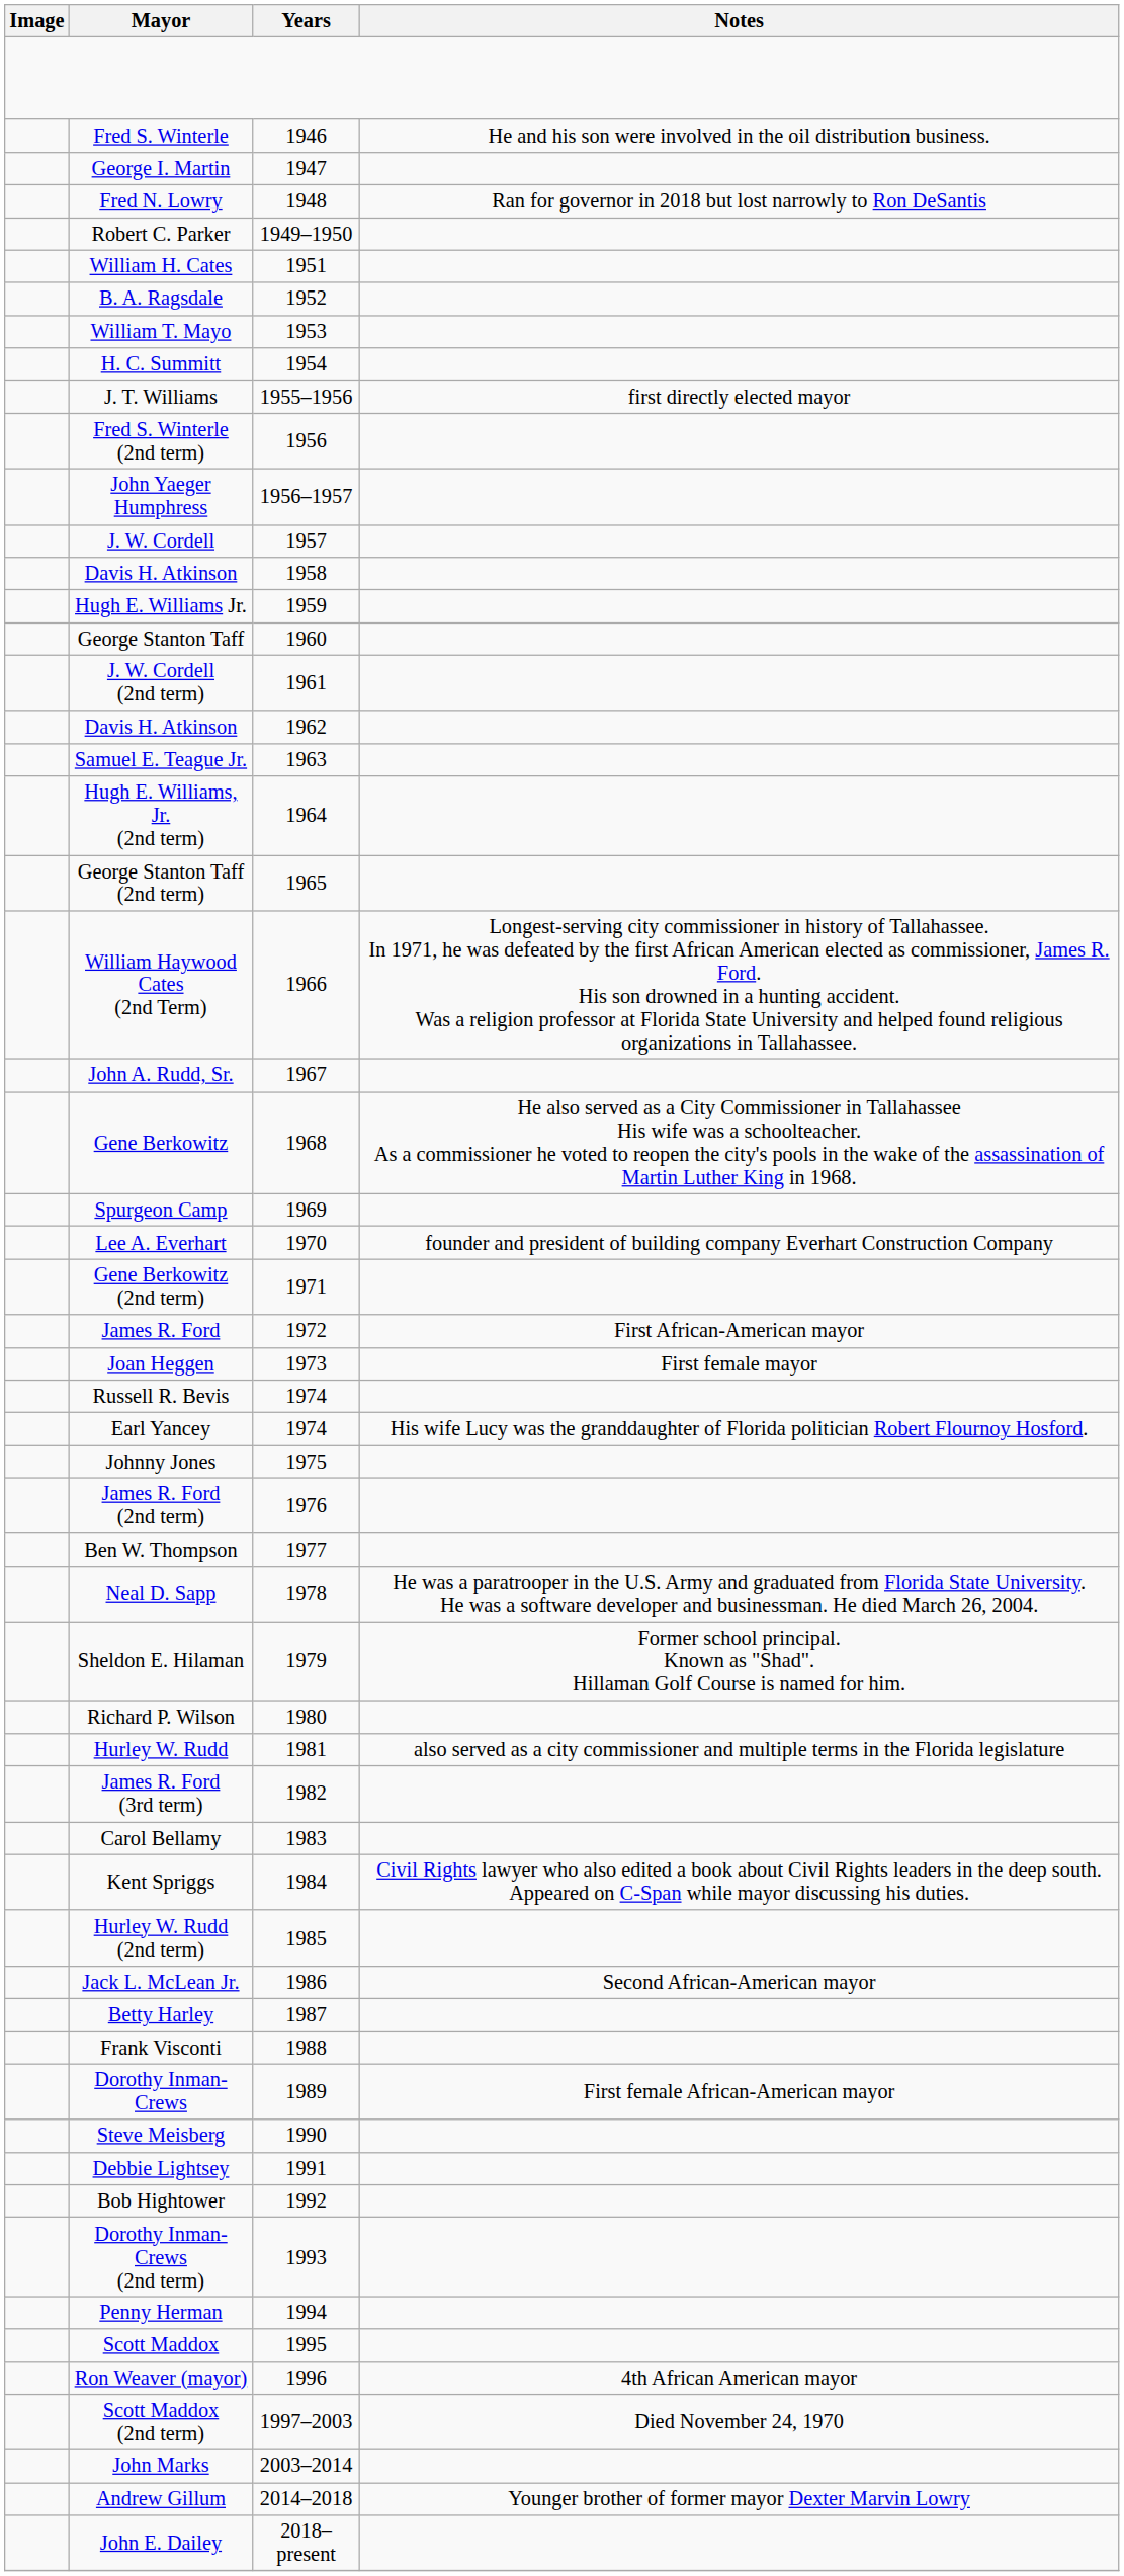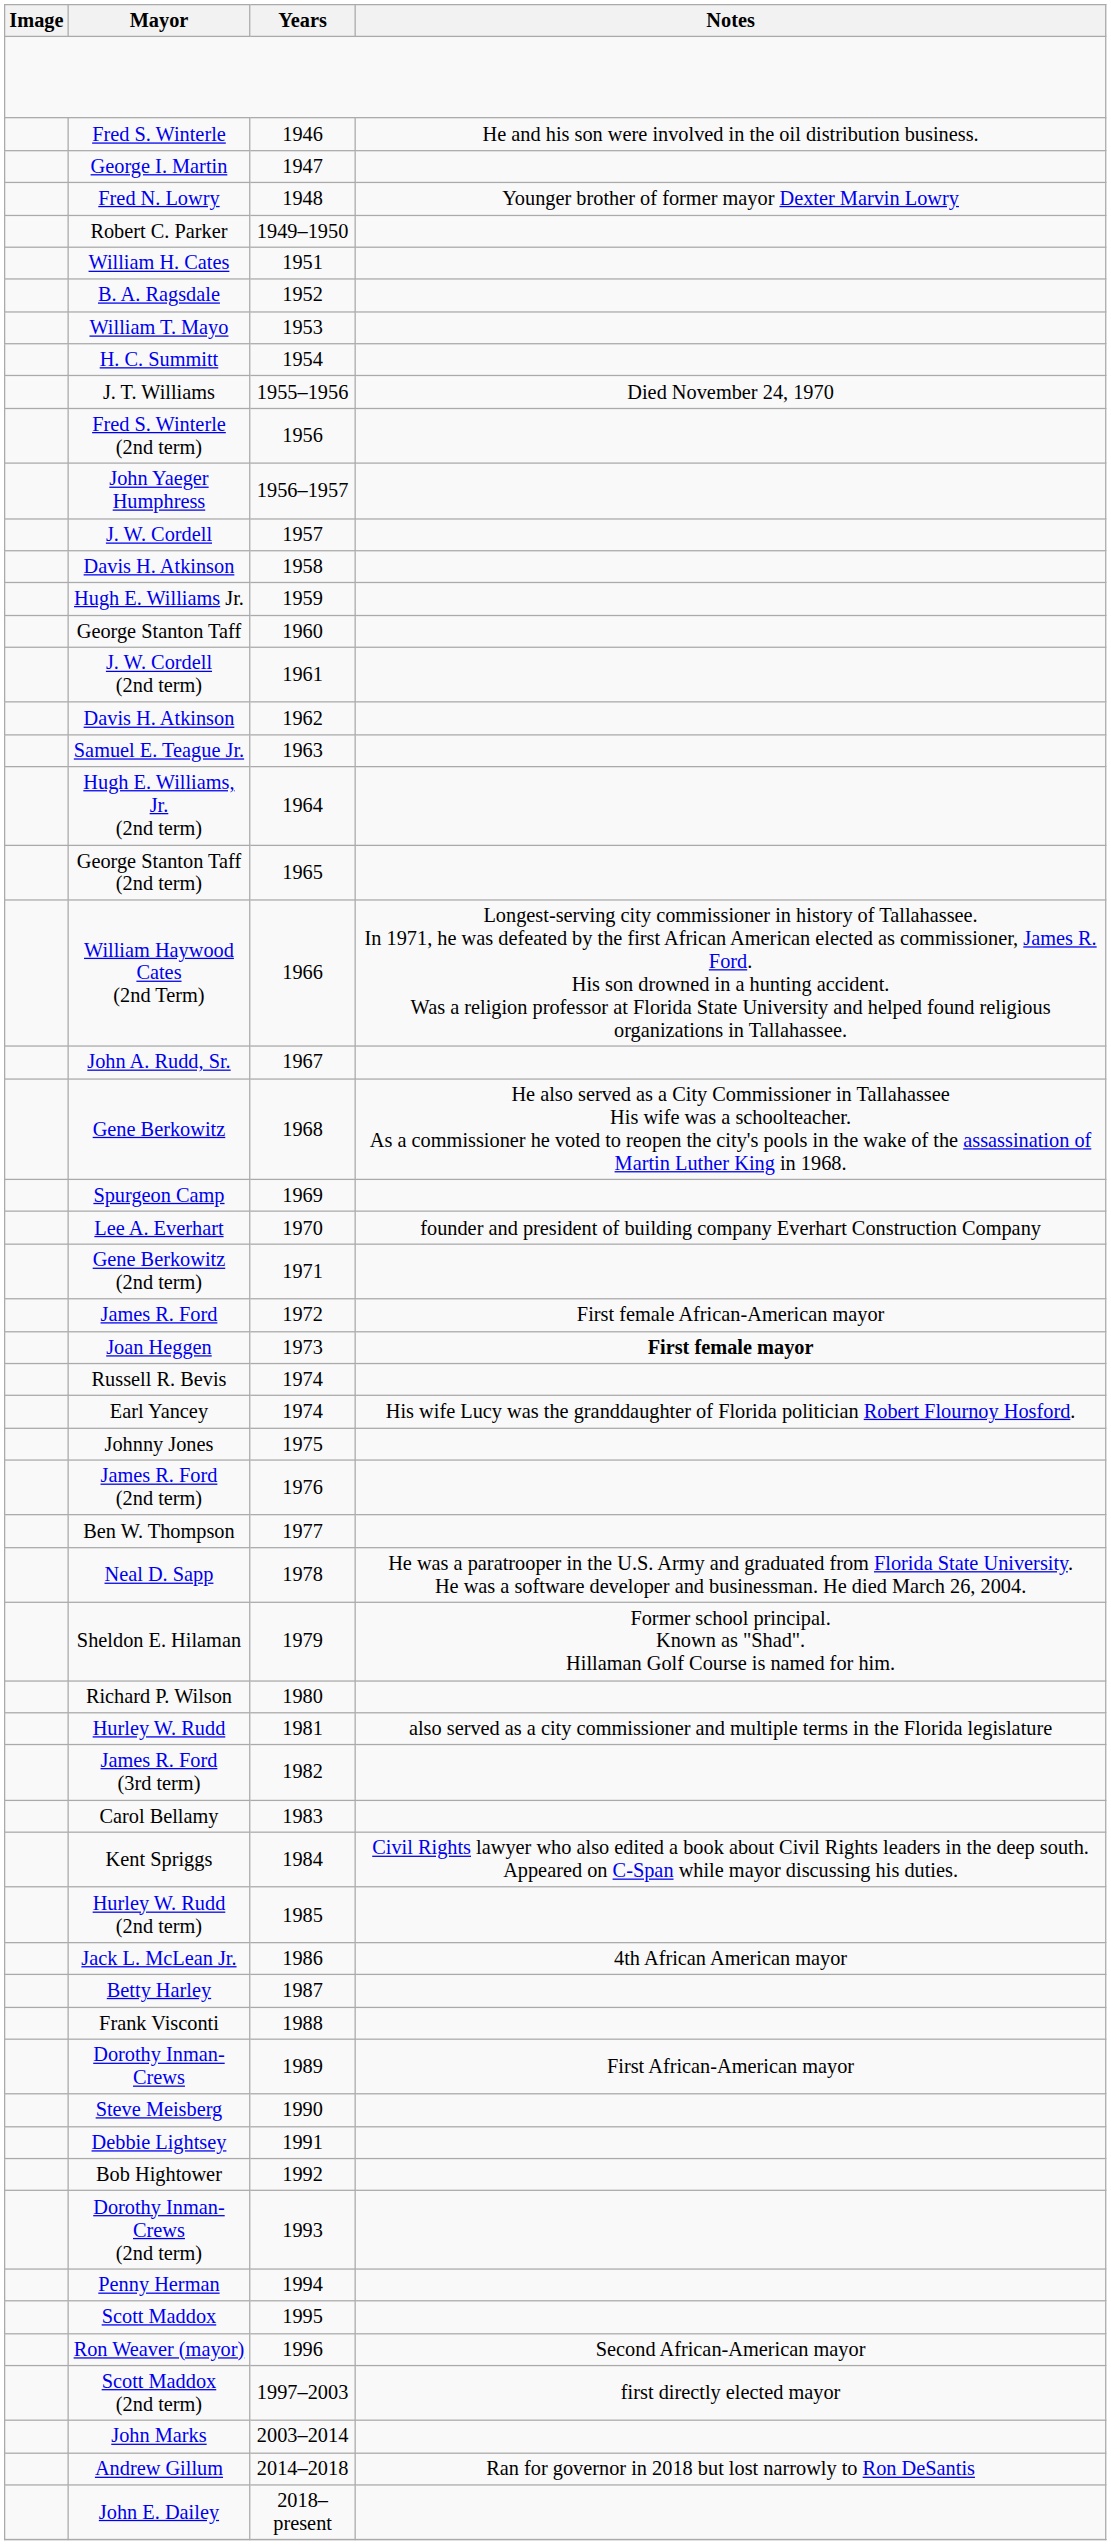Fred N. Lowry | Notes: Ran for governor in 2018 but lost narrowly to Ron DeSantis -> Younger brother of former mayor Dexter Marvin Lowry
J. T. Williams | Notes: first directly elected mayor -> Died November 24, 1970
James R. Ford | Notes: First African-American mayor -> First female African-American mayor
Joan Heggen | Notes: normal -> bold
Jack L. McLean Jr. | Notes: Second African-American mayor -> 4th African American mayor
Dorothy Inman-Crews | Notes: First female African-American mayor -> First African-American mayor
Ron Weaver (mayor) | Notes: 4th African American mayor -> Second African-American mayor
Scott Maddox (2nd term) | Notes: Died November 24, 1970 -> first directly elected mayor
Andrew Gillum | Notes: Younger brother of former mayor Dexter Marvin Lowry -> Ran for governor in 2018 but lost narrowly to Ron DeSantis
